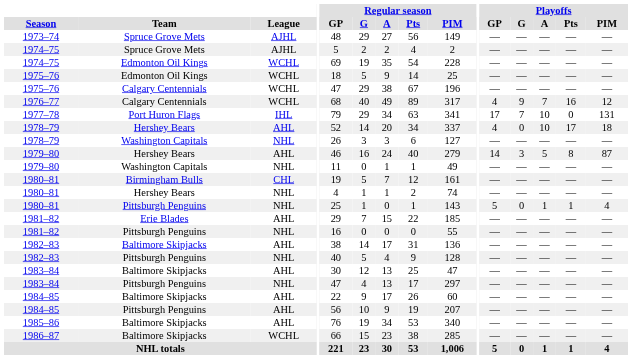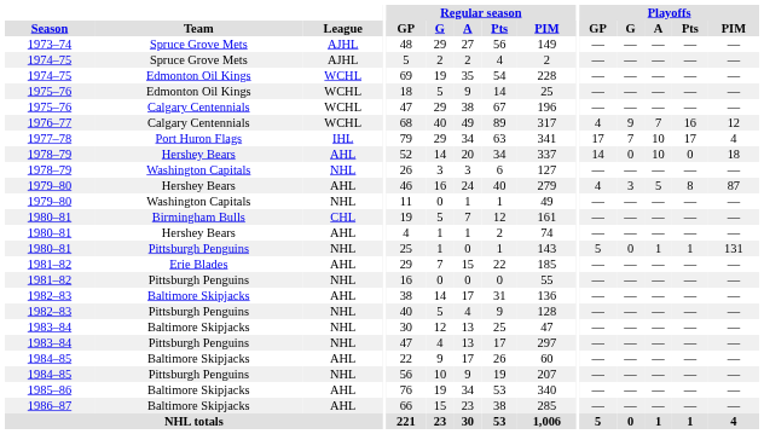1977–78 | Playoffs / Pts: 0 -> 17
1977–78 | Playoffs / PIM: 131 -> 4
1978–79 / Hershey Bears | Playoffs / GP: 4 -> 14
1978–79 / Hershey Bears | Playoffs / Pts: 17 -> 0
1979–80 / Hershey Bears | Playoffs / GP: 14 -> 4
1980–81 / Hershey Bears | League: NHL -> AHL
1980–81 / Pittsburgh Penguins | Playoffs / PIM: 4 -> 131
1983–84 / Baltimore Skipjacks | League: AHL -> NHL
1984–85 / Pittsburgh Penguins | League: AHL -> NHL
1986–87 | League: WCHL -> AHL
